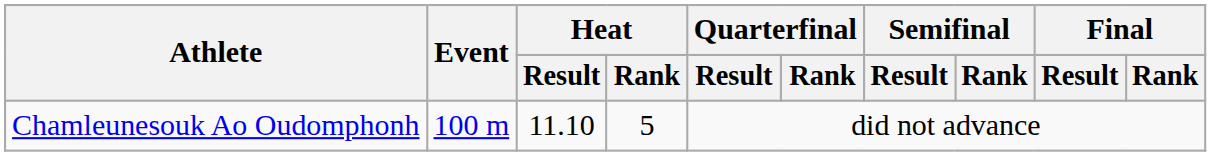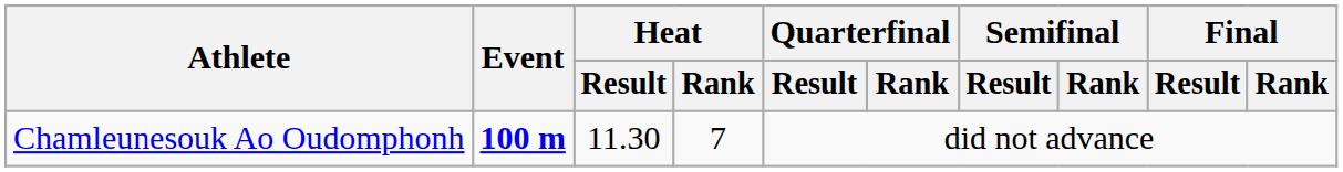Chamleunesouk Ao Oudomphonh | Event: normal -> bold
Chamleunesouk Ao Oudomphonh | Heat / Result: 11.10 -> 11.30
Chamleunesouk Ao Oudomphonh | Heat / Rank: 5 -> 7
